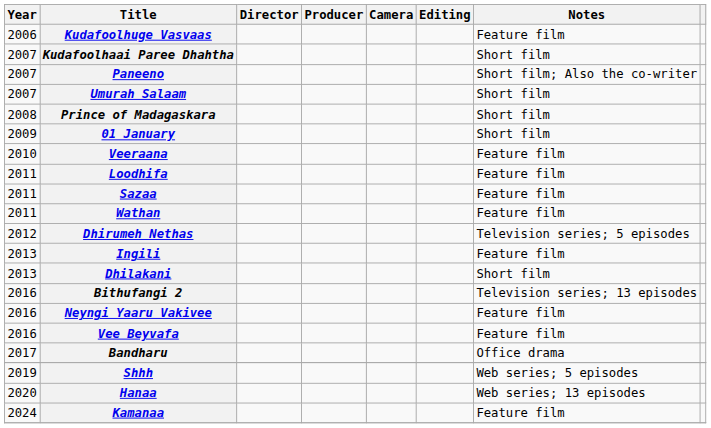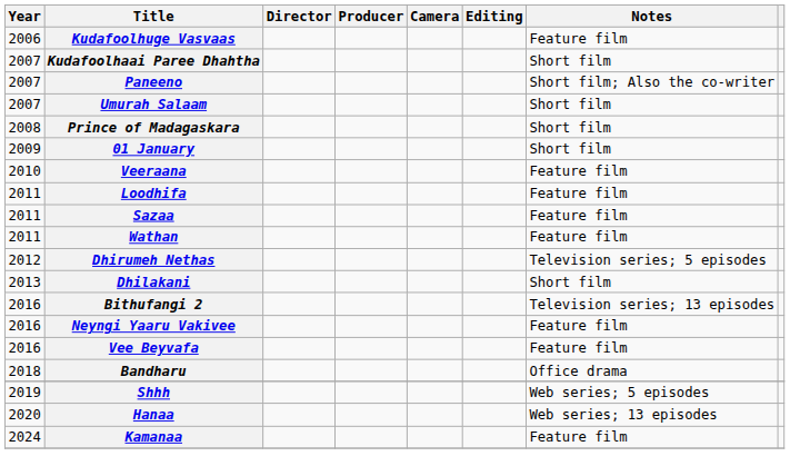- row: 2013 | Ingili | Feature film
Bandharu | Year: 2017 -> 2018
